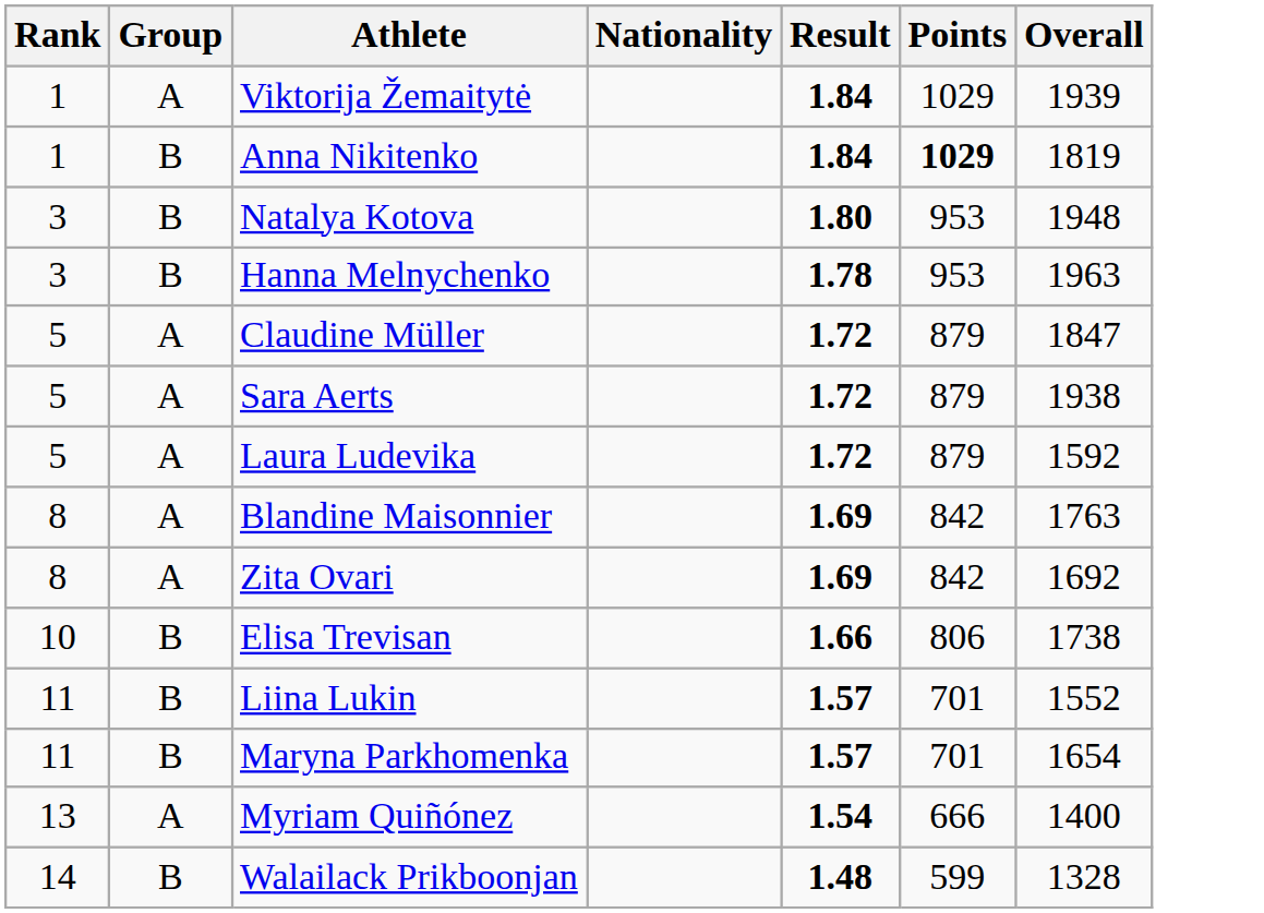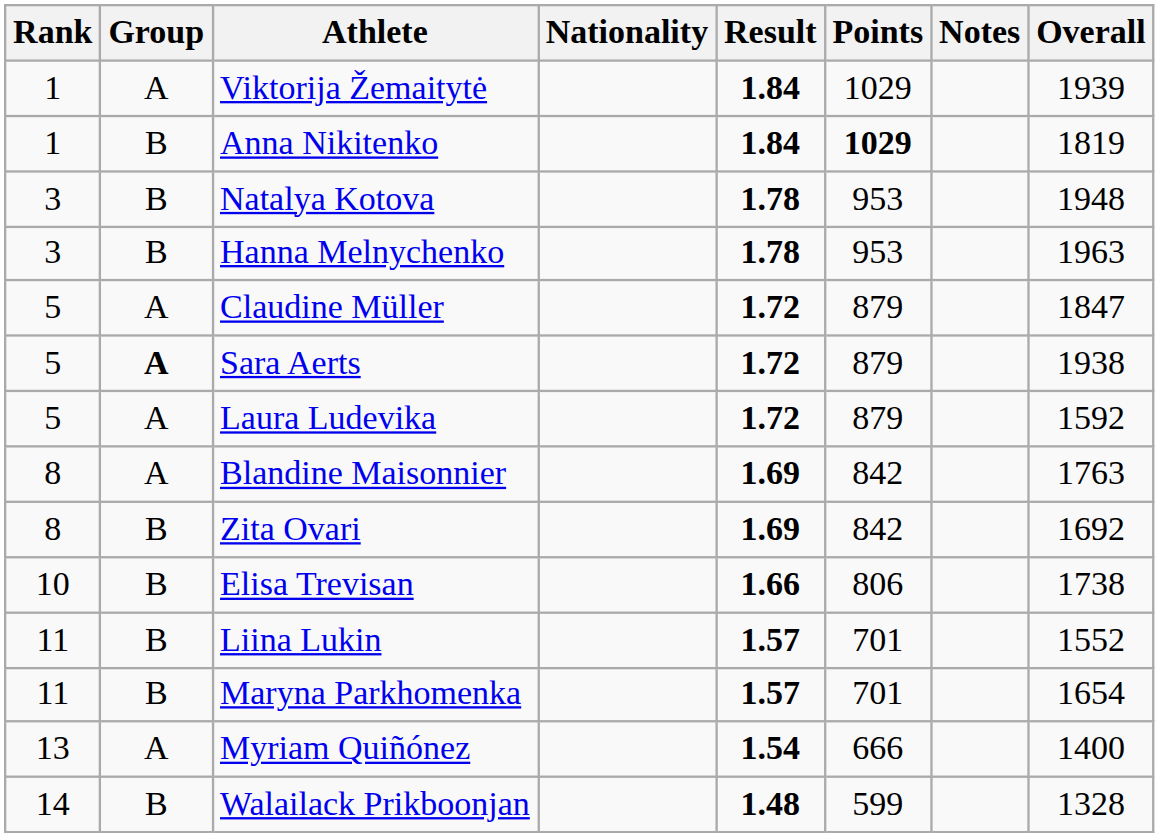+ column: Notes
Natalya Kotova | Result: 1.80 -> 1.78
Sara Aerts | Group: normal -> bold
Zita Ovari | Group: A -> B
